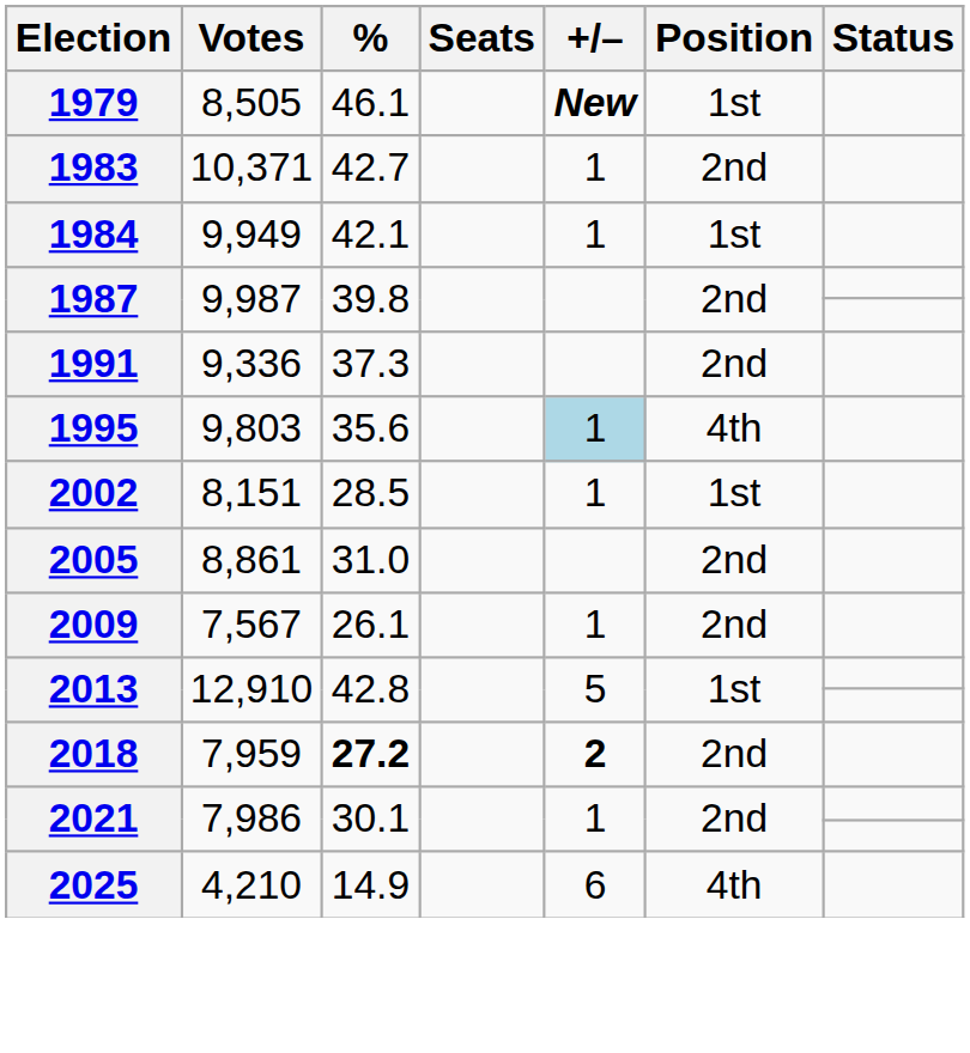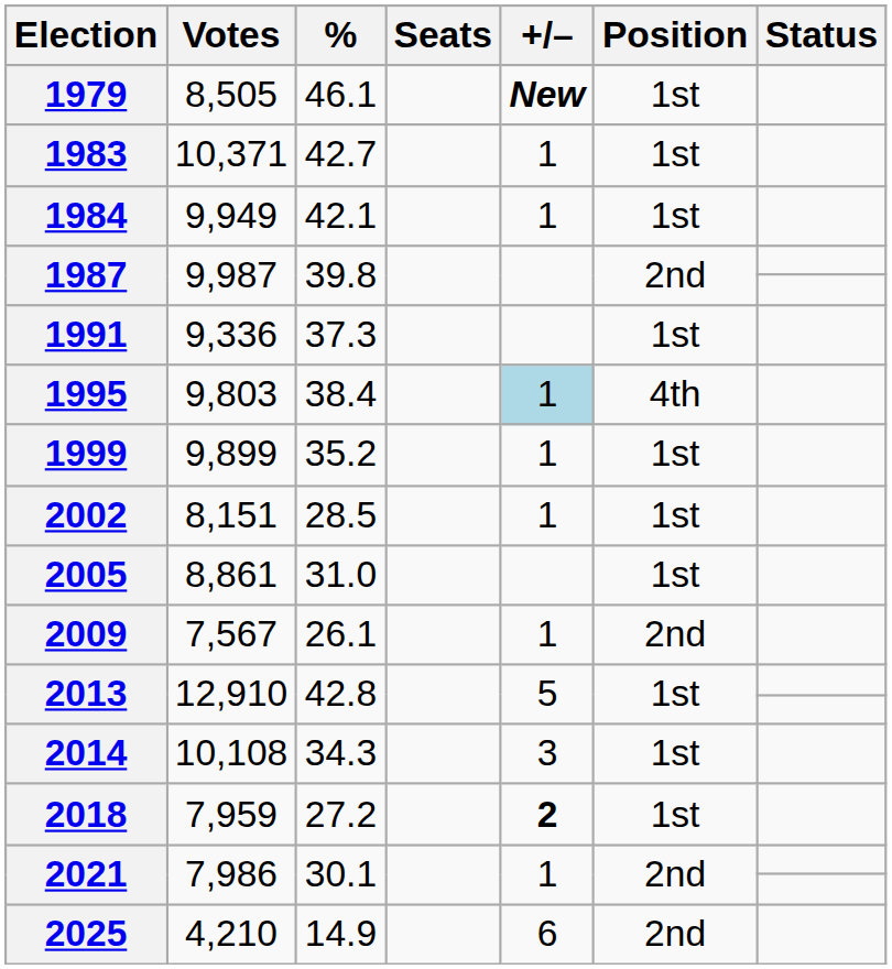1983 | Position: 2nd -> 1st
1991 | Position: 2nd -> 1st
1995 | %: 35.6 -> 38.4
+ row: 1999 | 9,899 | 35.2 | 1 | 1st
2005 | Position: 2nd -> 1st
+ row: 2014 | 10,108 | 34.3 | 3 | 1st
2018 | %: bold -> normal
2018 | Position: 2nd -> 1st
2025 | Position: 4th -> 2nd
